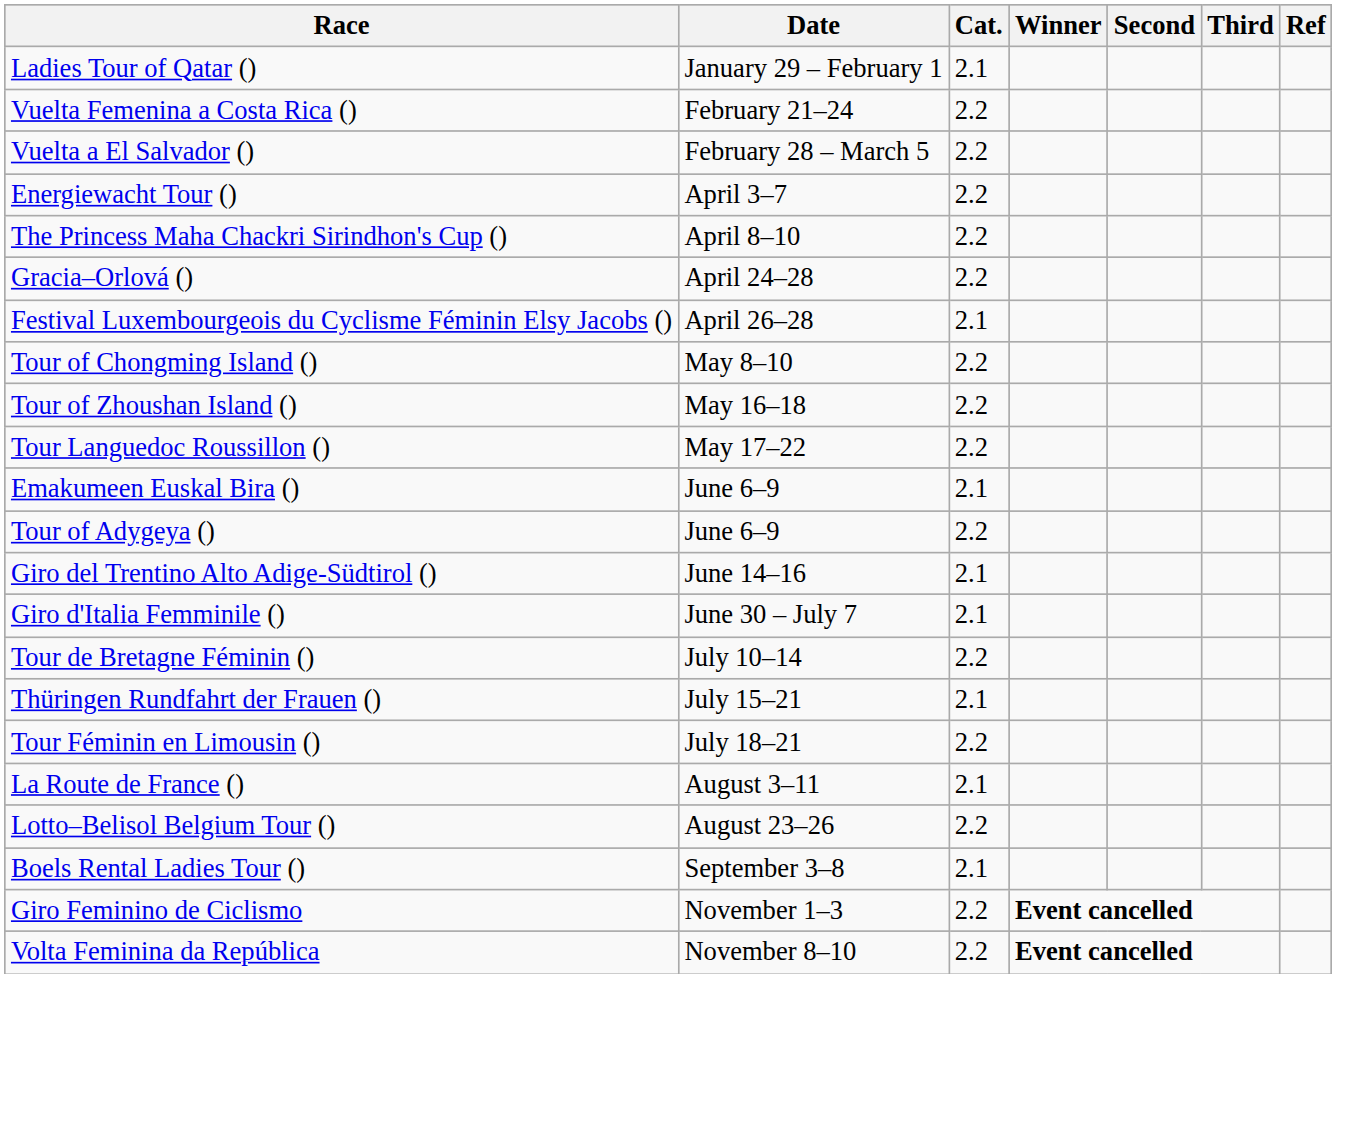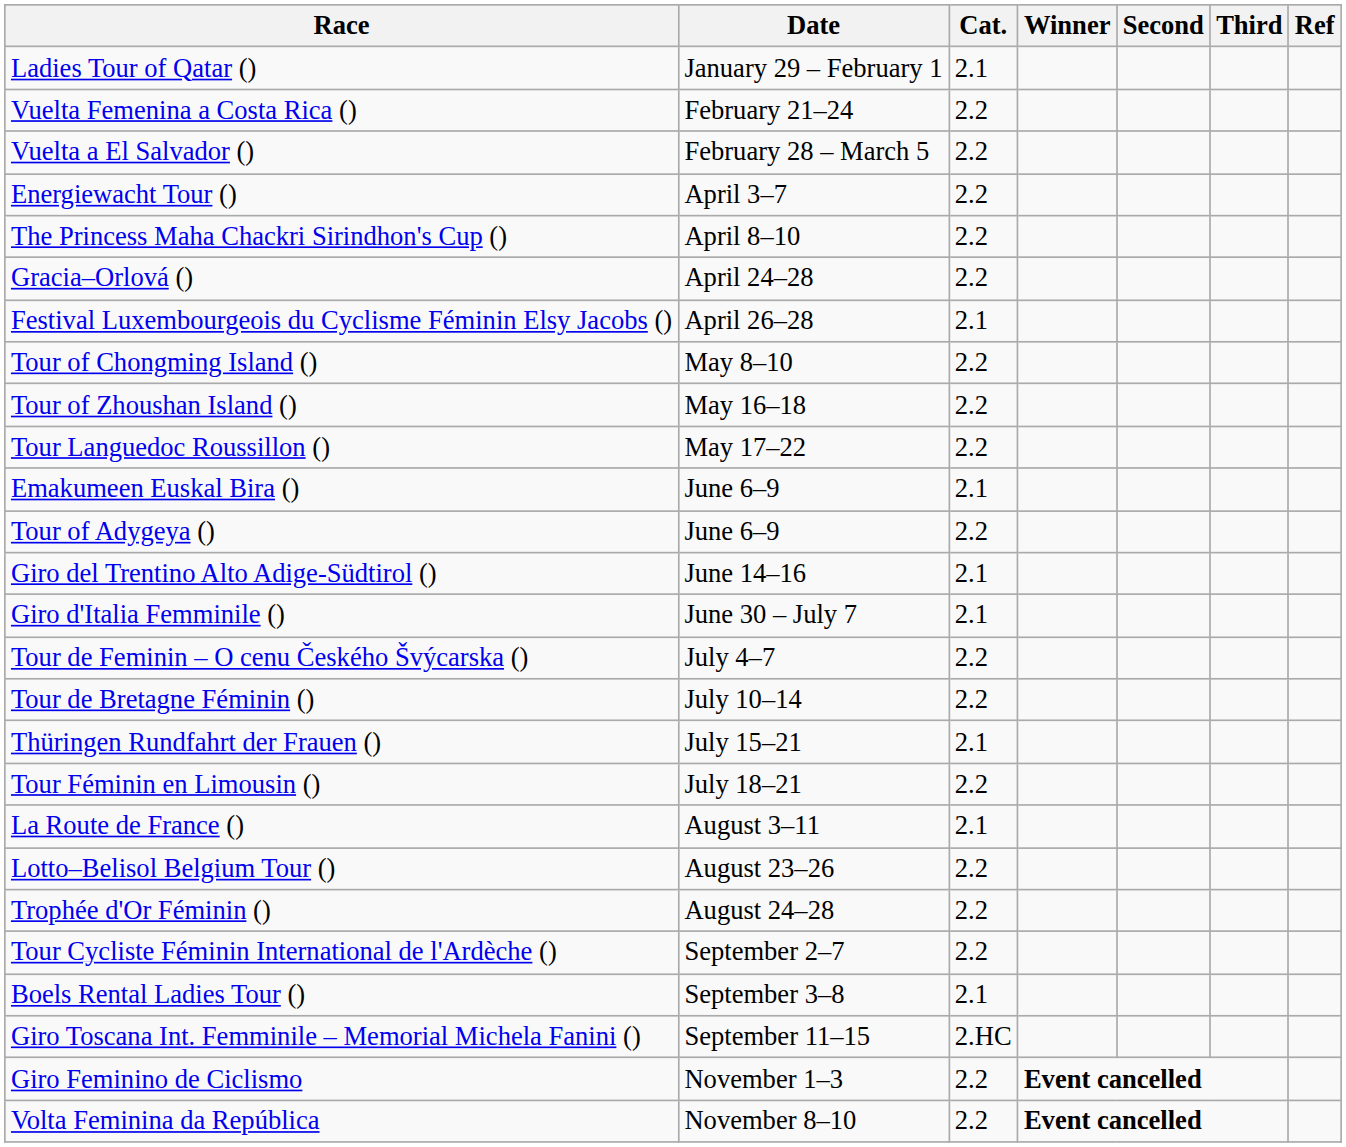+ row: Tour de Feminin – O cenu Českého Švýcarska () | July 4–7 | 2.2
+ row: Trophée d'Or Féminin () | August 24–28 | 2.2
+ row: Tour Cycliste Féminin International de l'Ardèche () | September 2–7 | 2.2
+ row: Giro Toscana Int. Femminile – Memorial Michela Fanini () | September 11–15 | 2.HC
